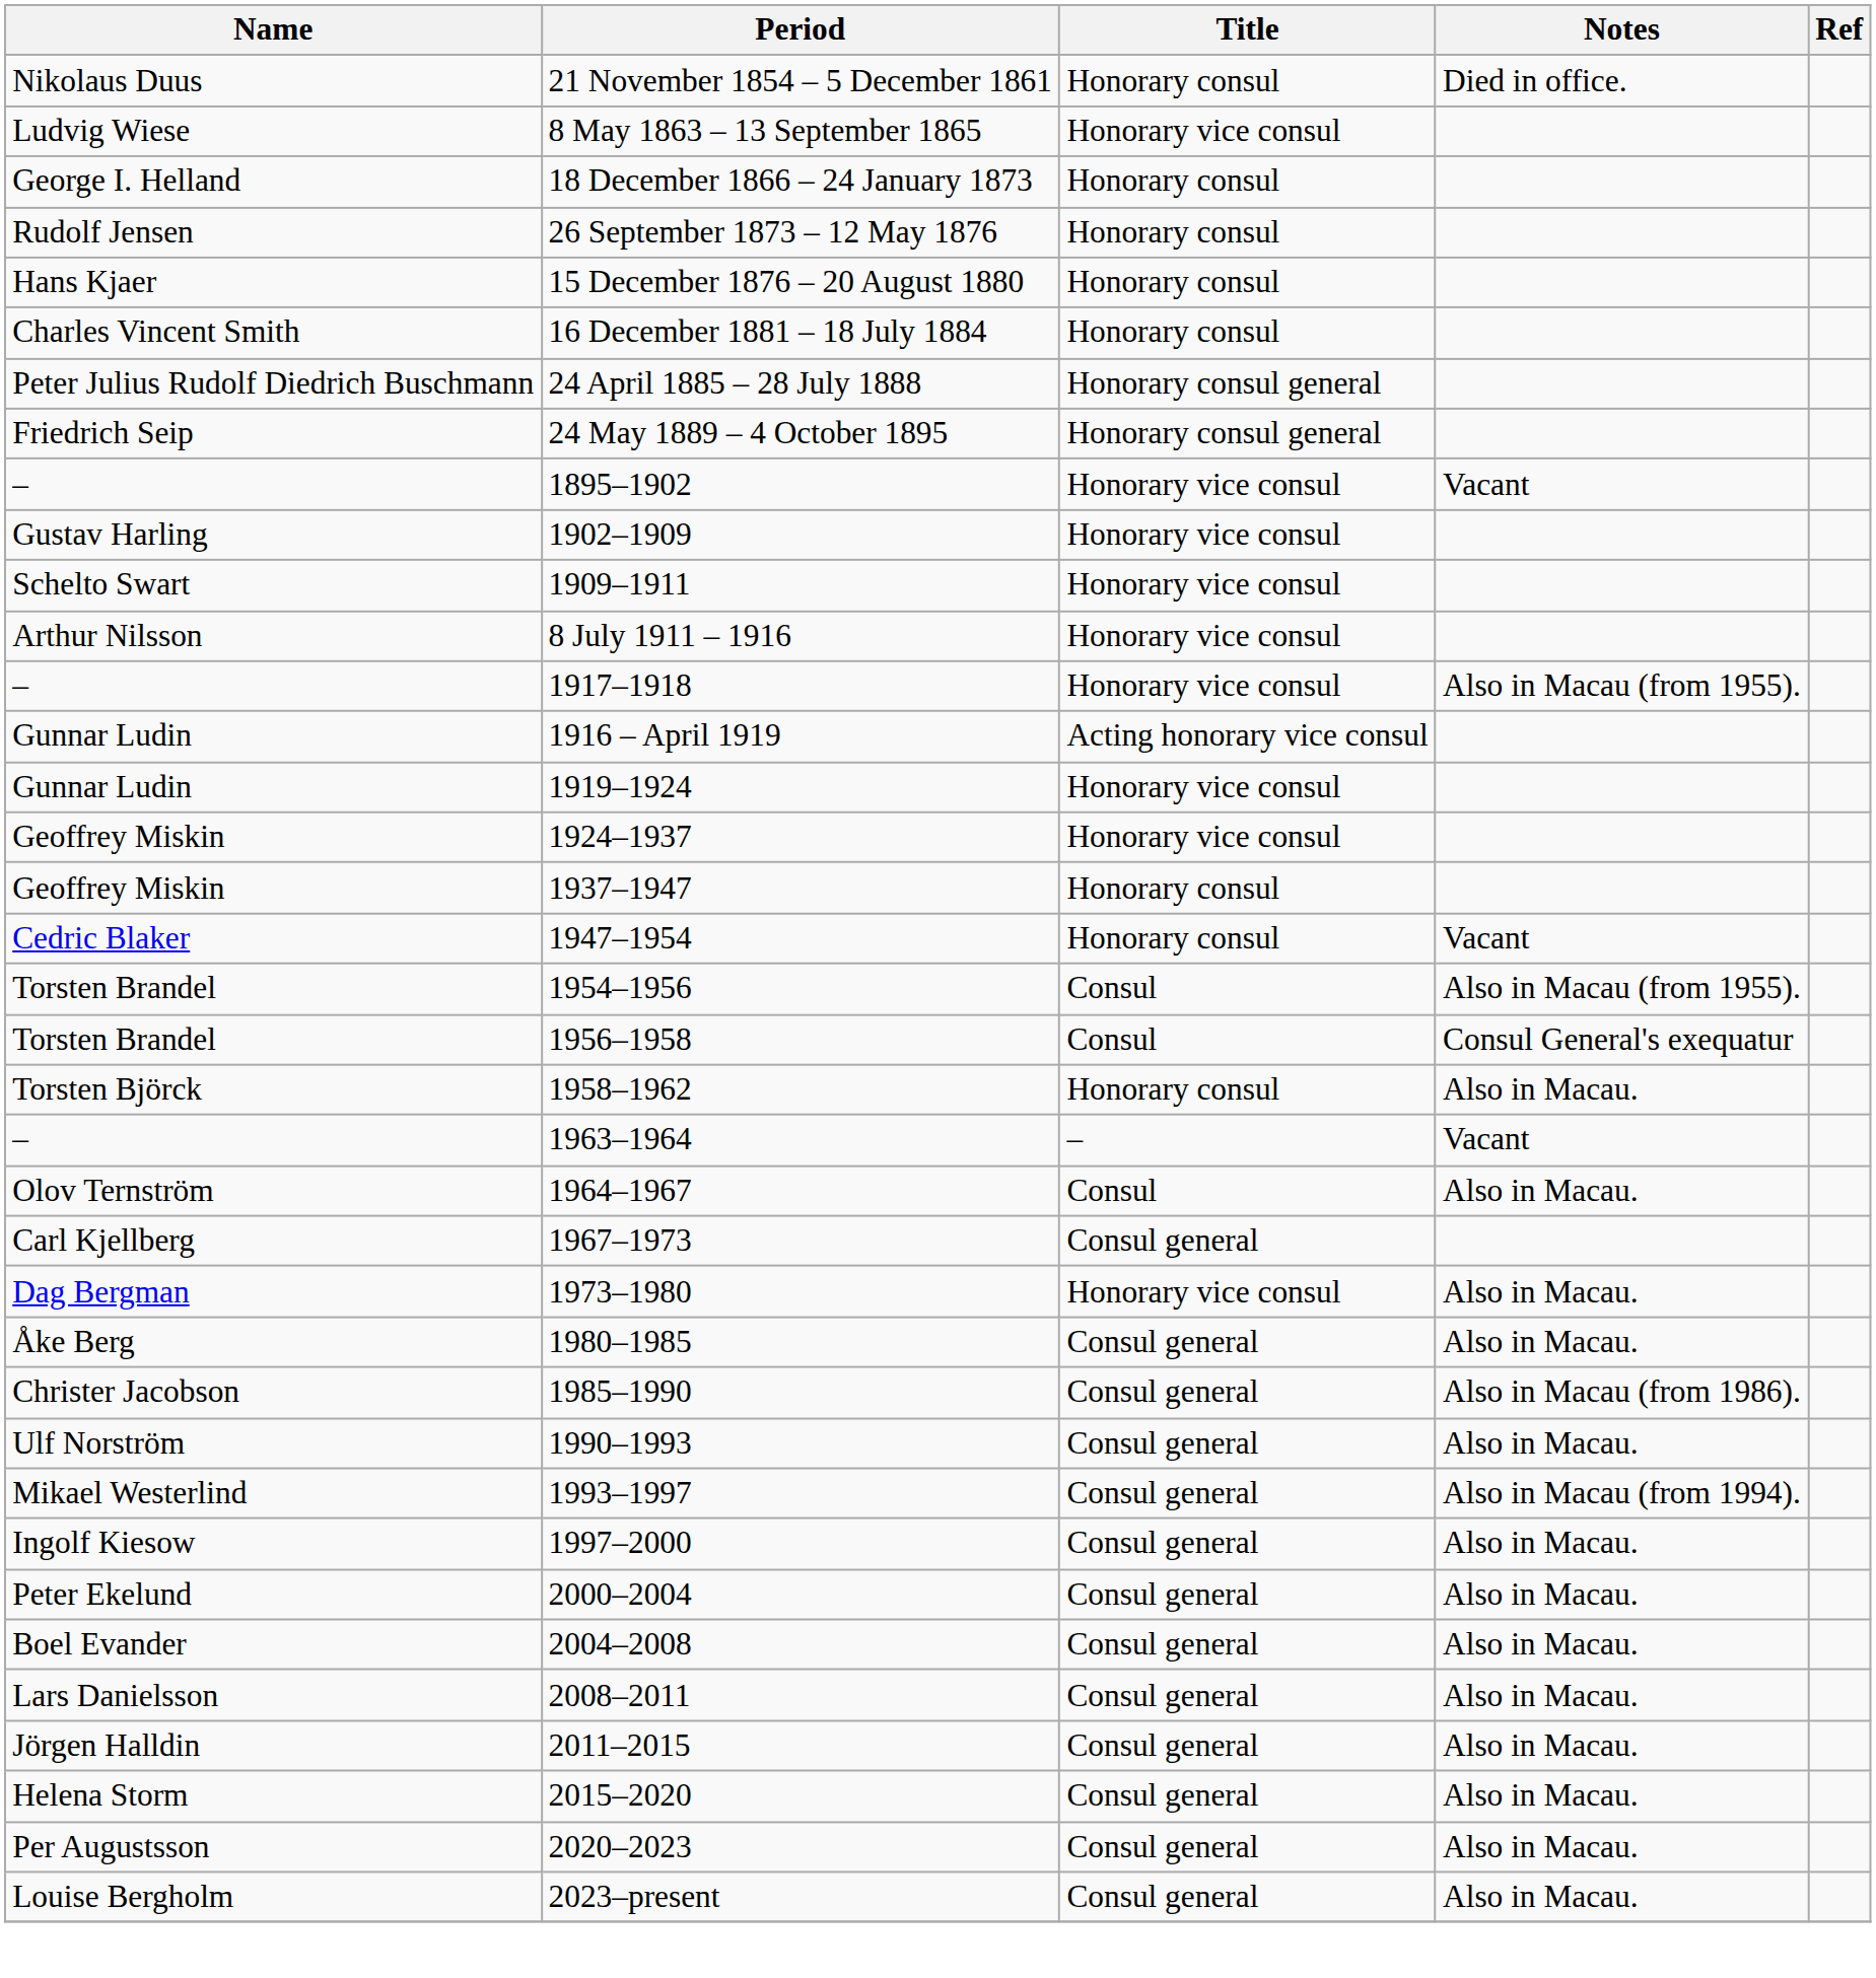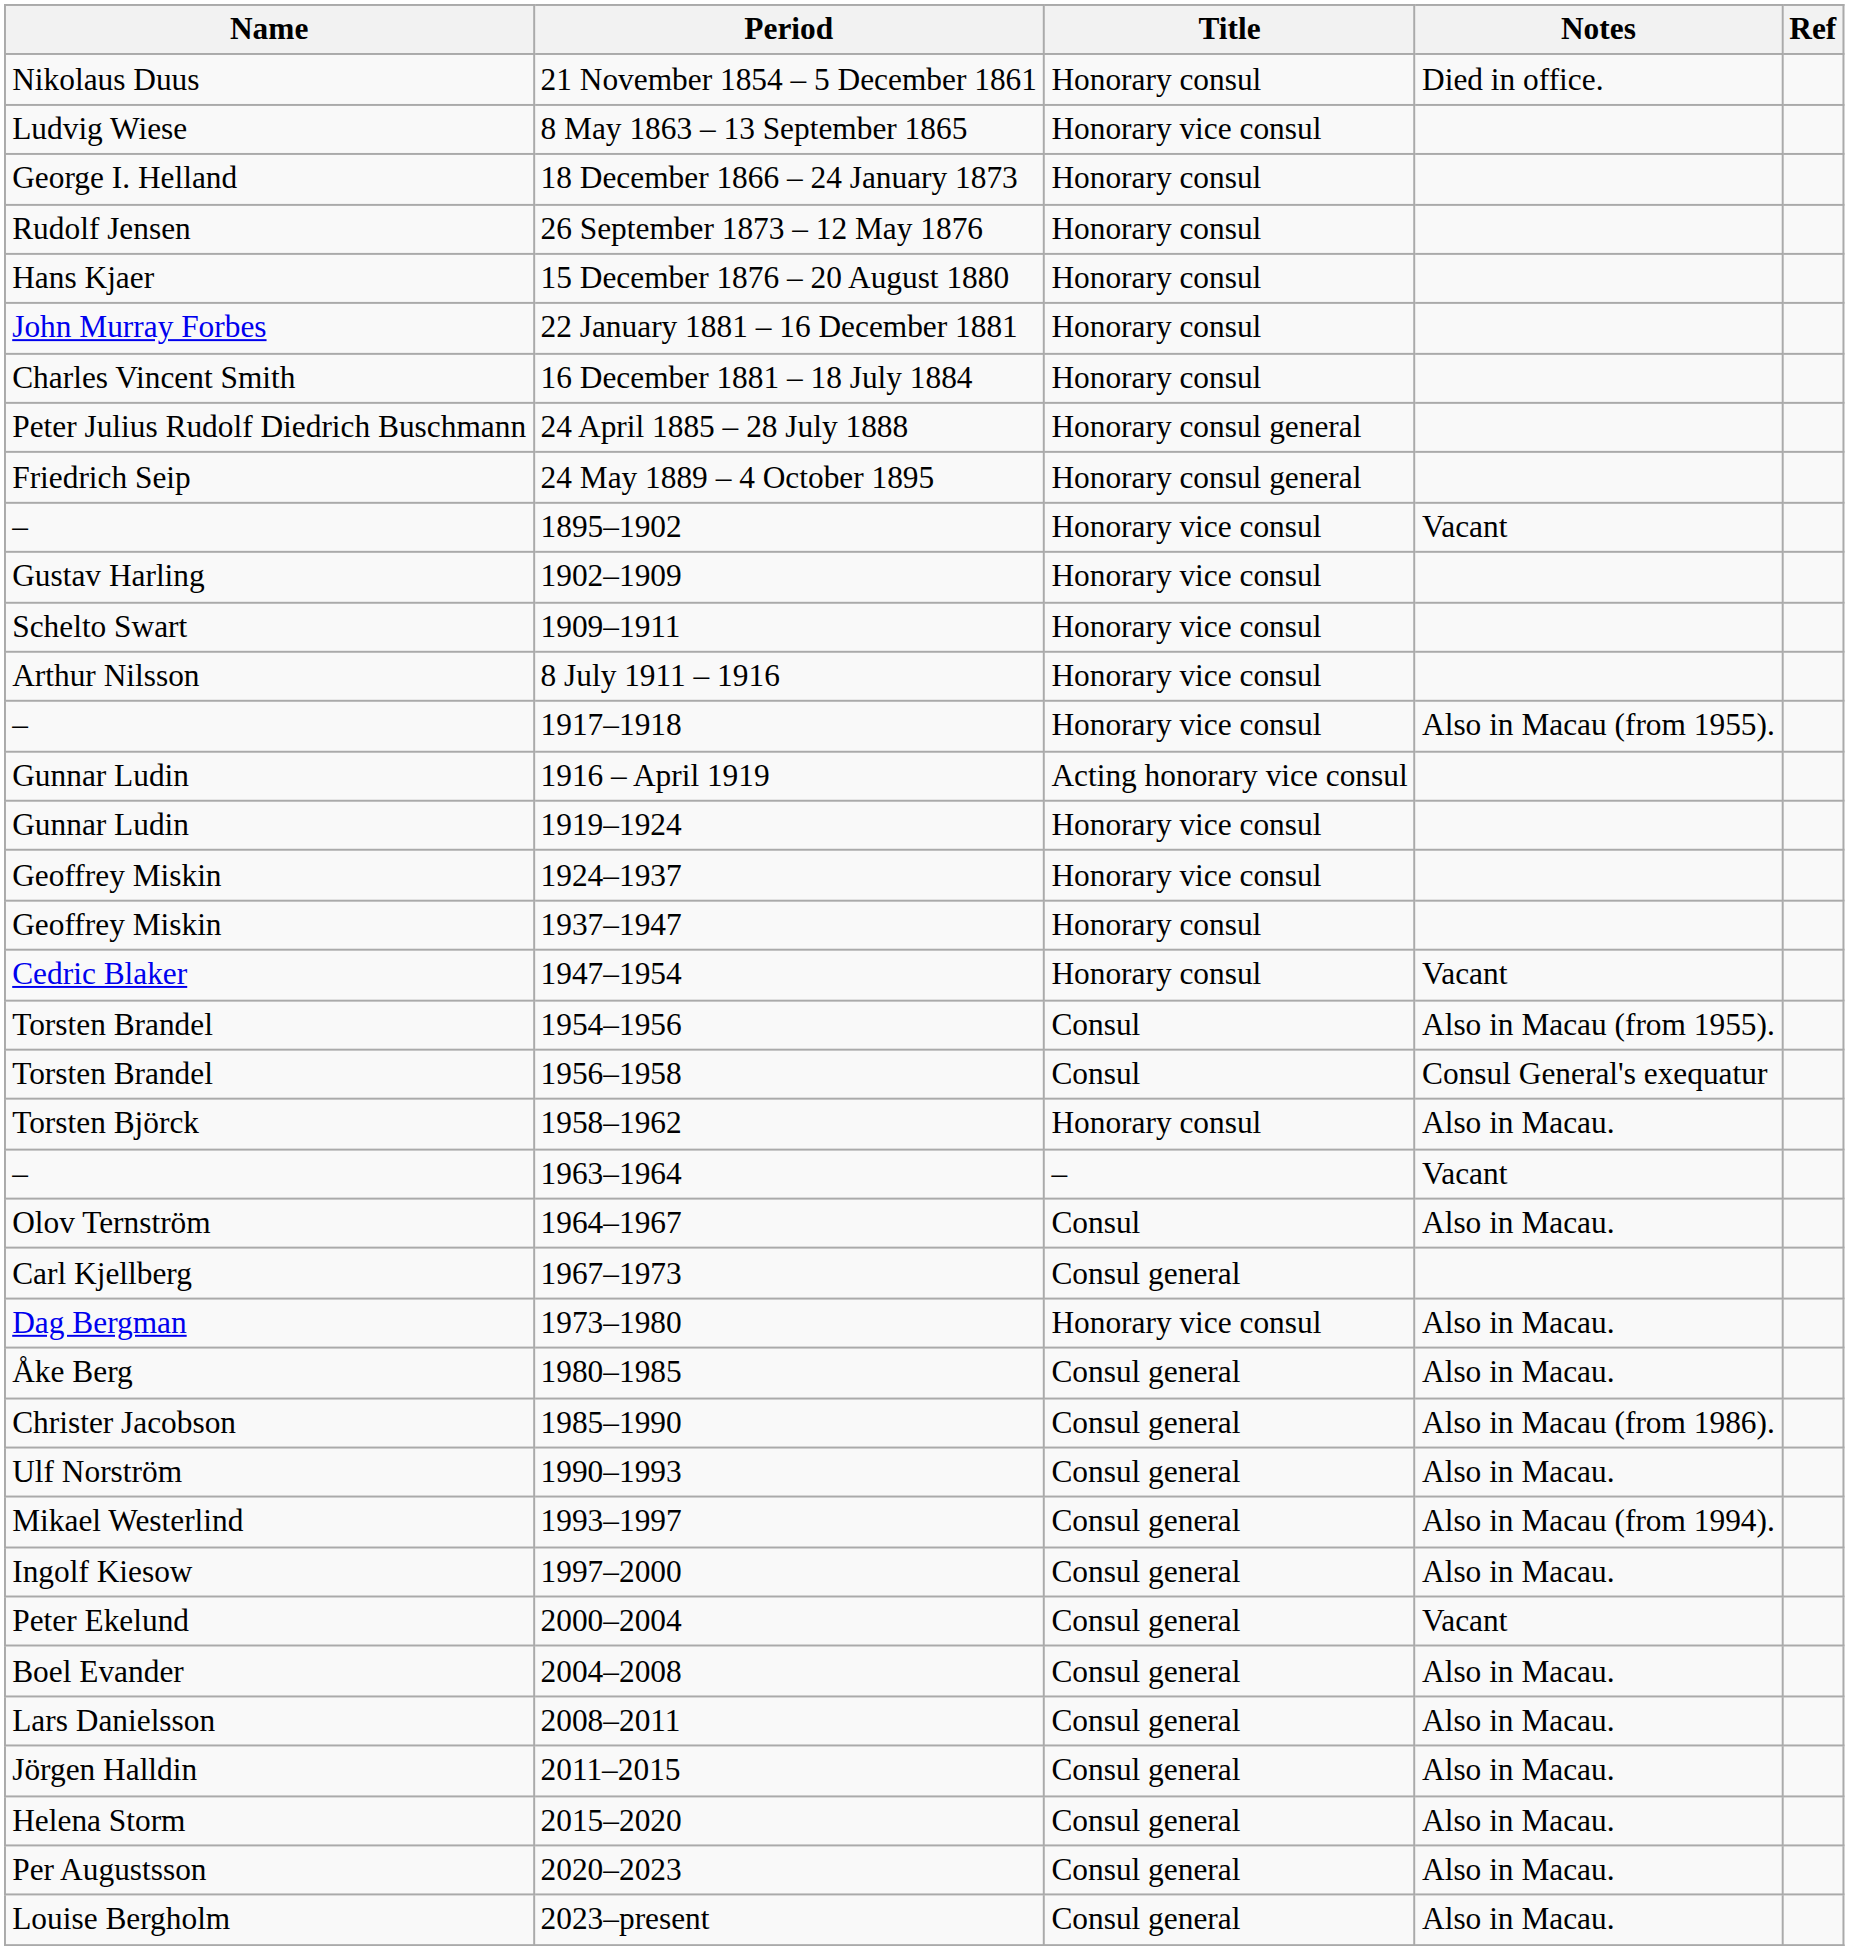+ row: John Murray Forbes | 22 January 1881 – 16 December 1881 | Honorary consul
2000–2004 | Notes: Also in Macau. -> Vacant
